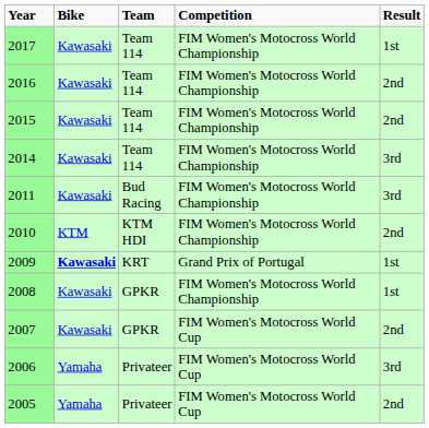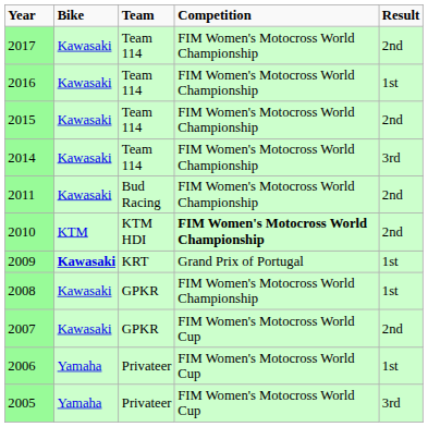2017 | Result: 1st -> 2nd
2016 | Result: 2nd -> 1st
2011 | Result: 3rd -> 2nd
2010 | Competition: normal -> bold
2006 | Result: 3rd -> 1st
2005 | Result: 2nd -> 3rd
